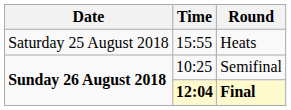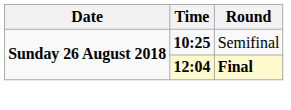- row: Saturday 25 August 2018 | 15:55 | Heats
Semifinal | Time: normal -> bold
